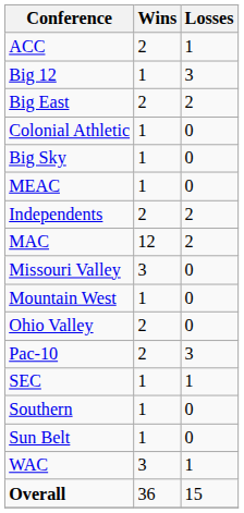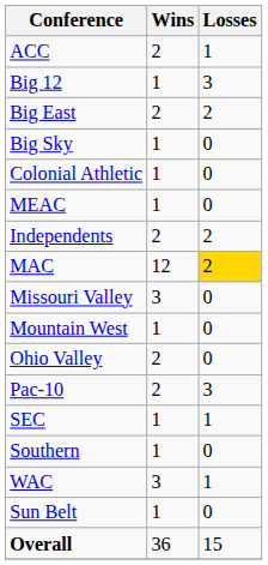rows swapped: Big Sky <-> Colonial Athletic
MAC | Losses: no background -> gold background
rows swapped: Sun Belt <-> WAC
